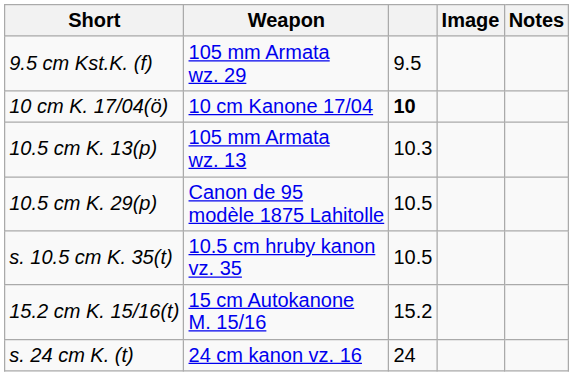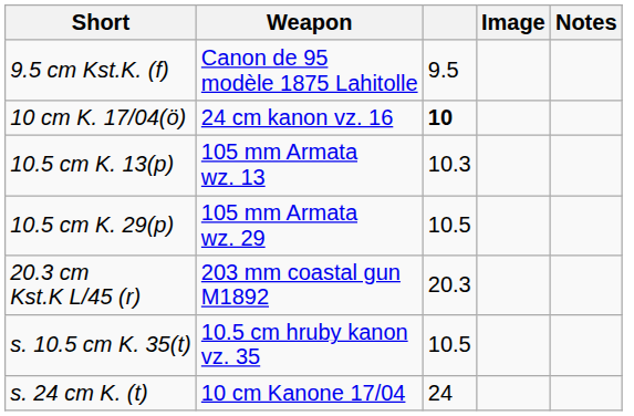9.5 cm Kst.K. (f) | Weapon: 105 mm Armata wz. 29 -> Canon de 95 modèle 1875 Lahitolle
10 cm K. 17/04(ö) | Weapon: 10 cm Kanone 17/04 -> 24 cm kanon vz. 16
10.5 cm K. 29(p) | Weapon: Canon de 95 modèle 1875 Lahitolle -> 105 mm Armata wz. 29
+ row: 20.3 cm Kst.K L/45 (r) | 203 mm coastal gun M1892 | 20.3
- row: 15.2 cm K. 15/16(t) | 15 cm Autokanone M. 15/16 | 15.2
s. 24 cm K. (t) | Weapon: 24 cm kanon vz. 16 -> 10 cm Kanone 17/04
